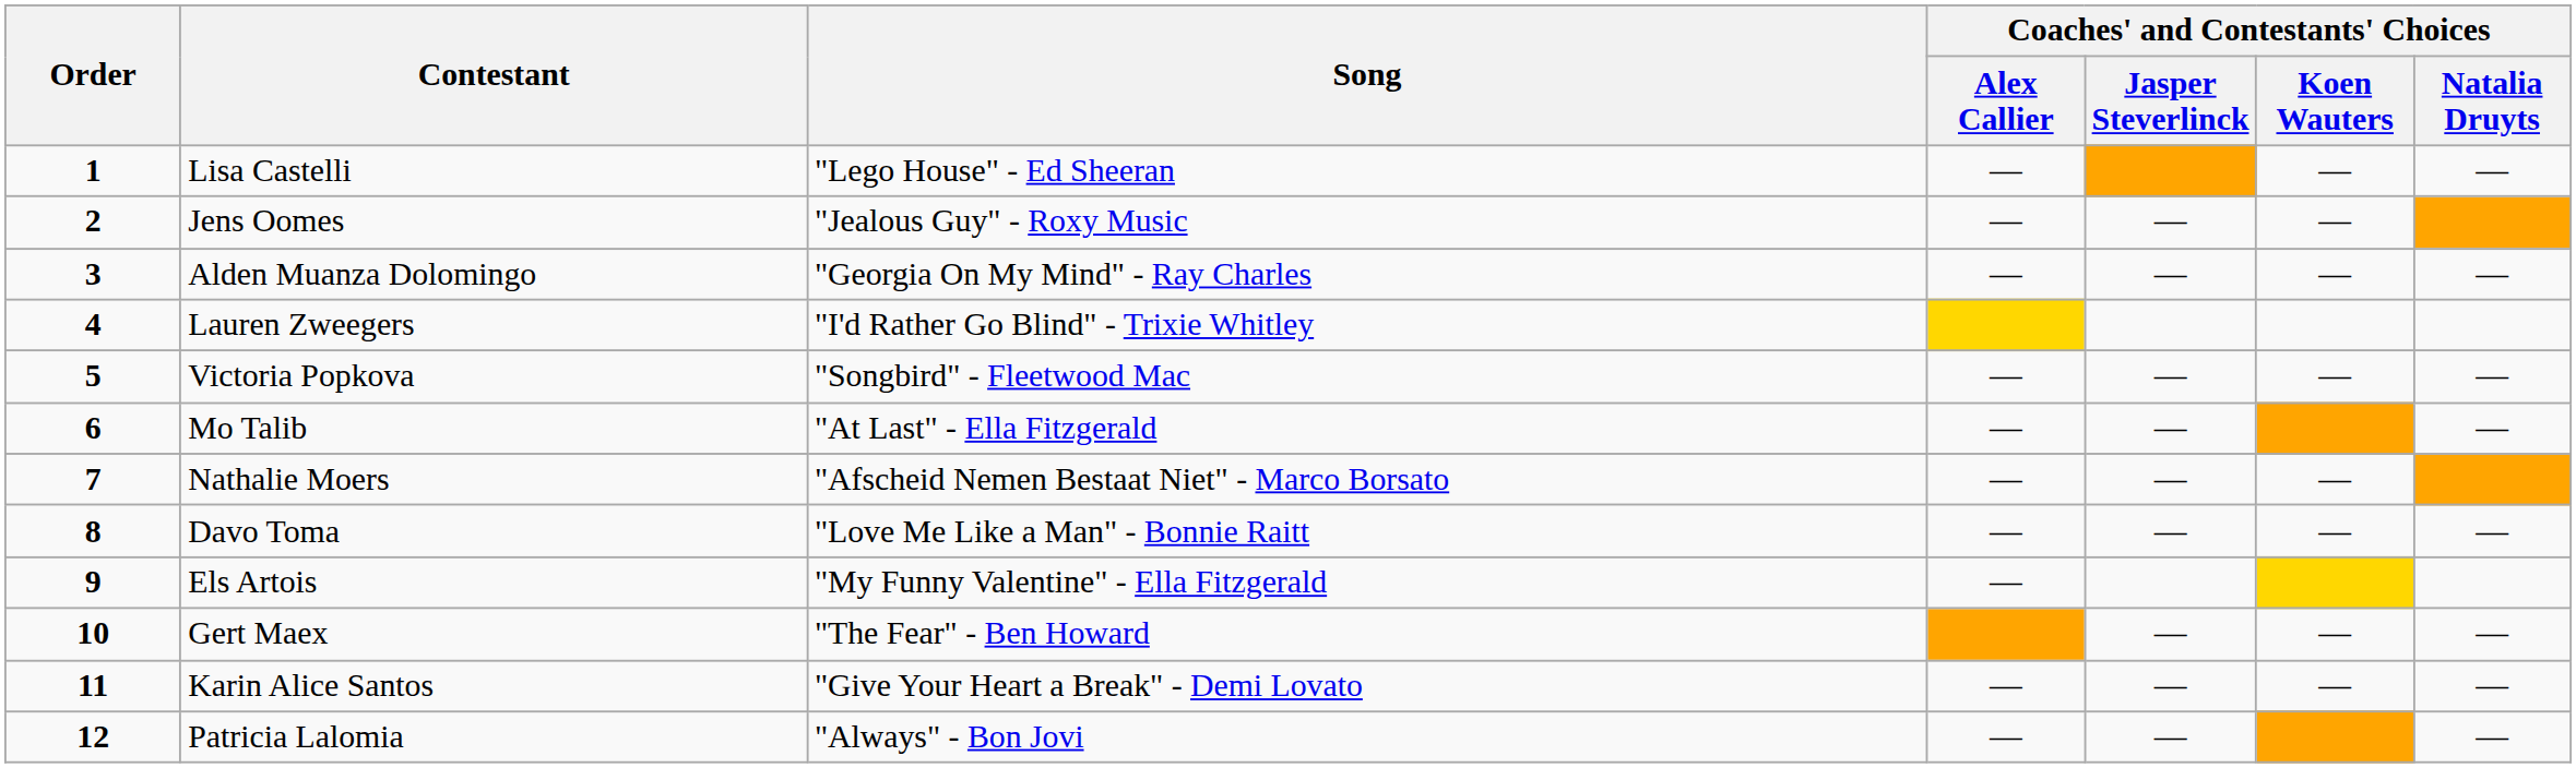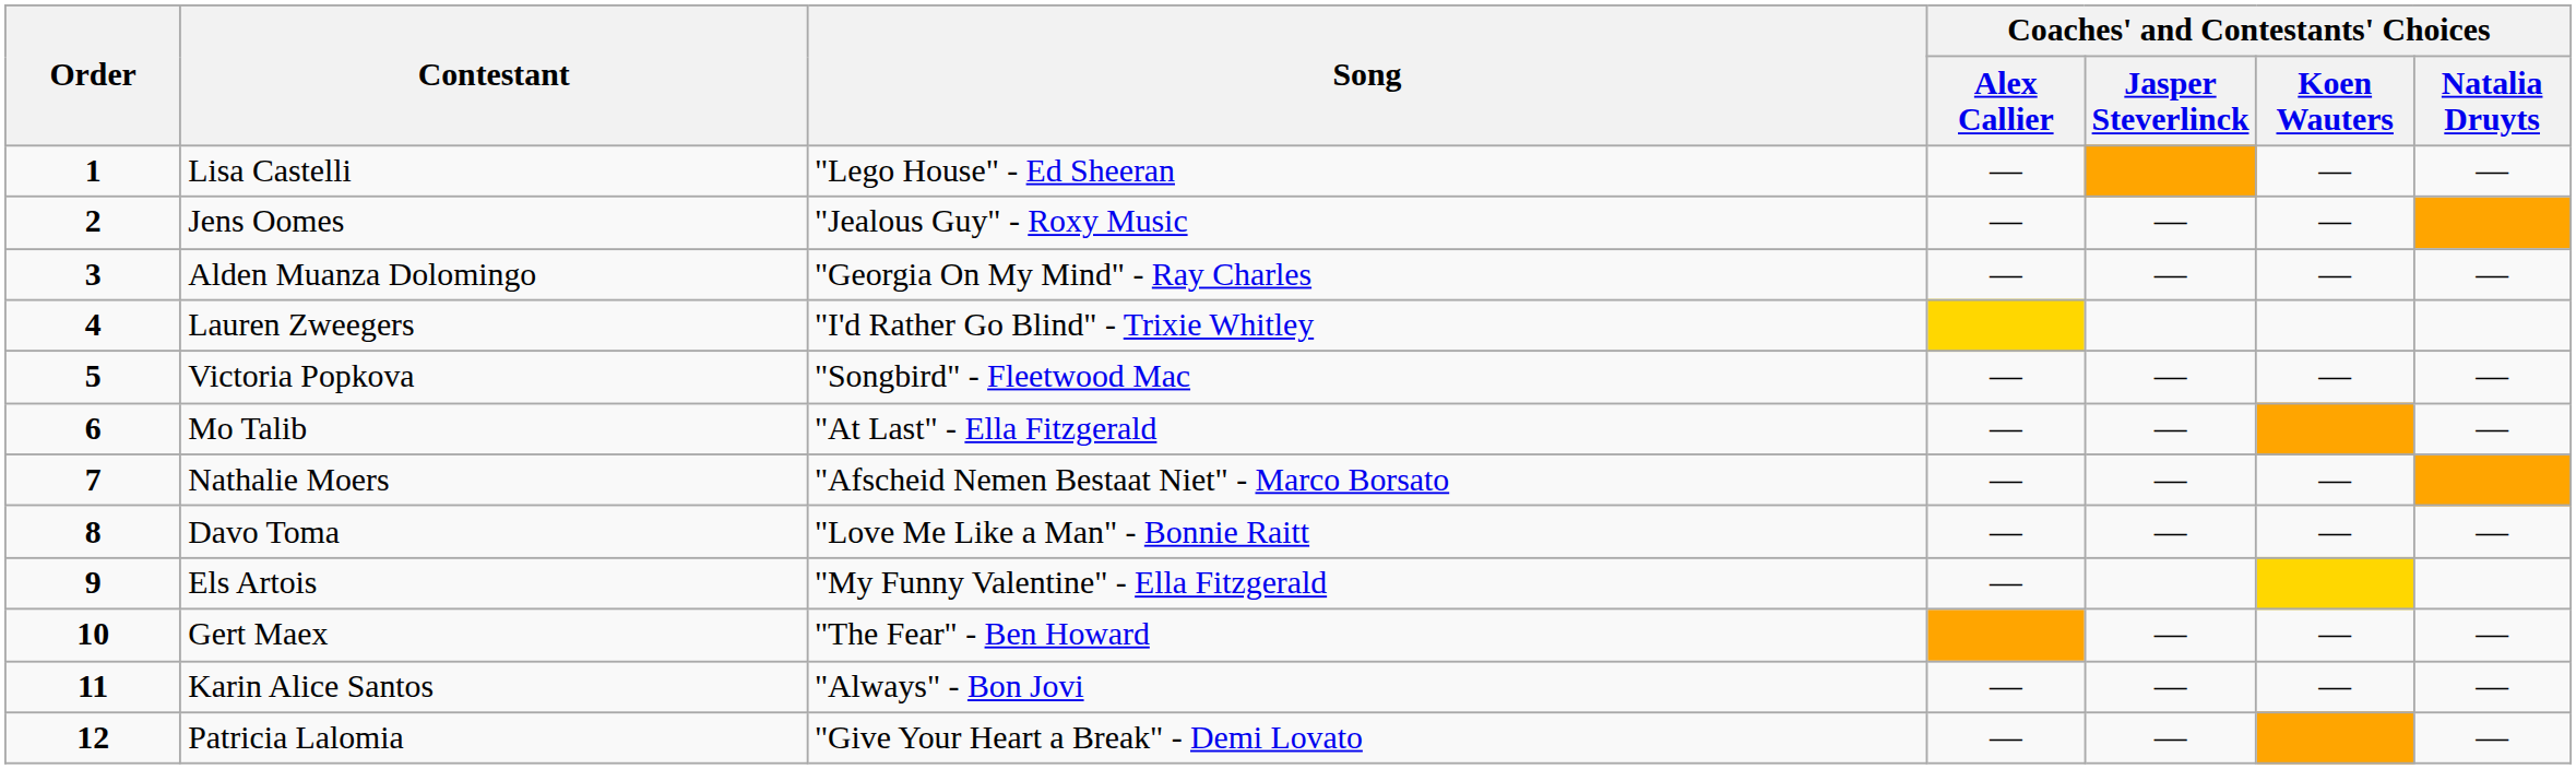Karin Alice Santos | Song: "Give Your Heart a Break" - Demi Lovato -> "Always" - Bon Jovi
Patricia Lalomia | Song: "Always" - Bon Jovi -> "Give Your Heart a Break" - Demi Lovato
